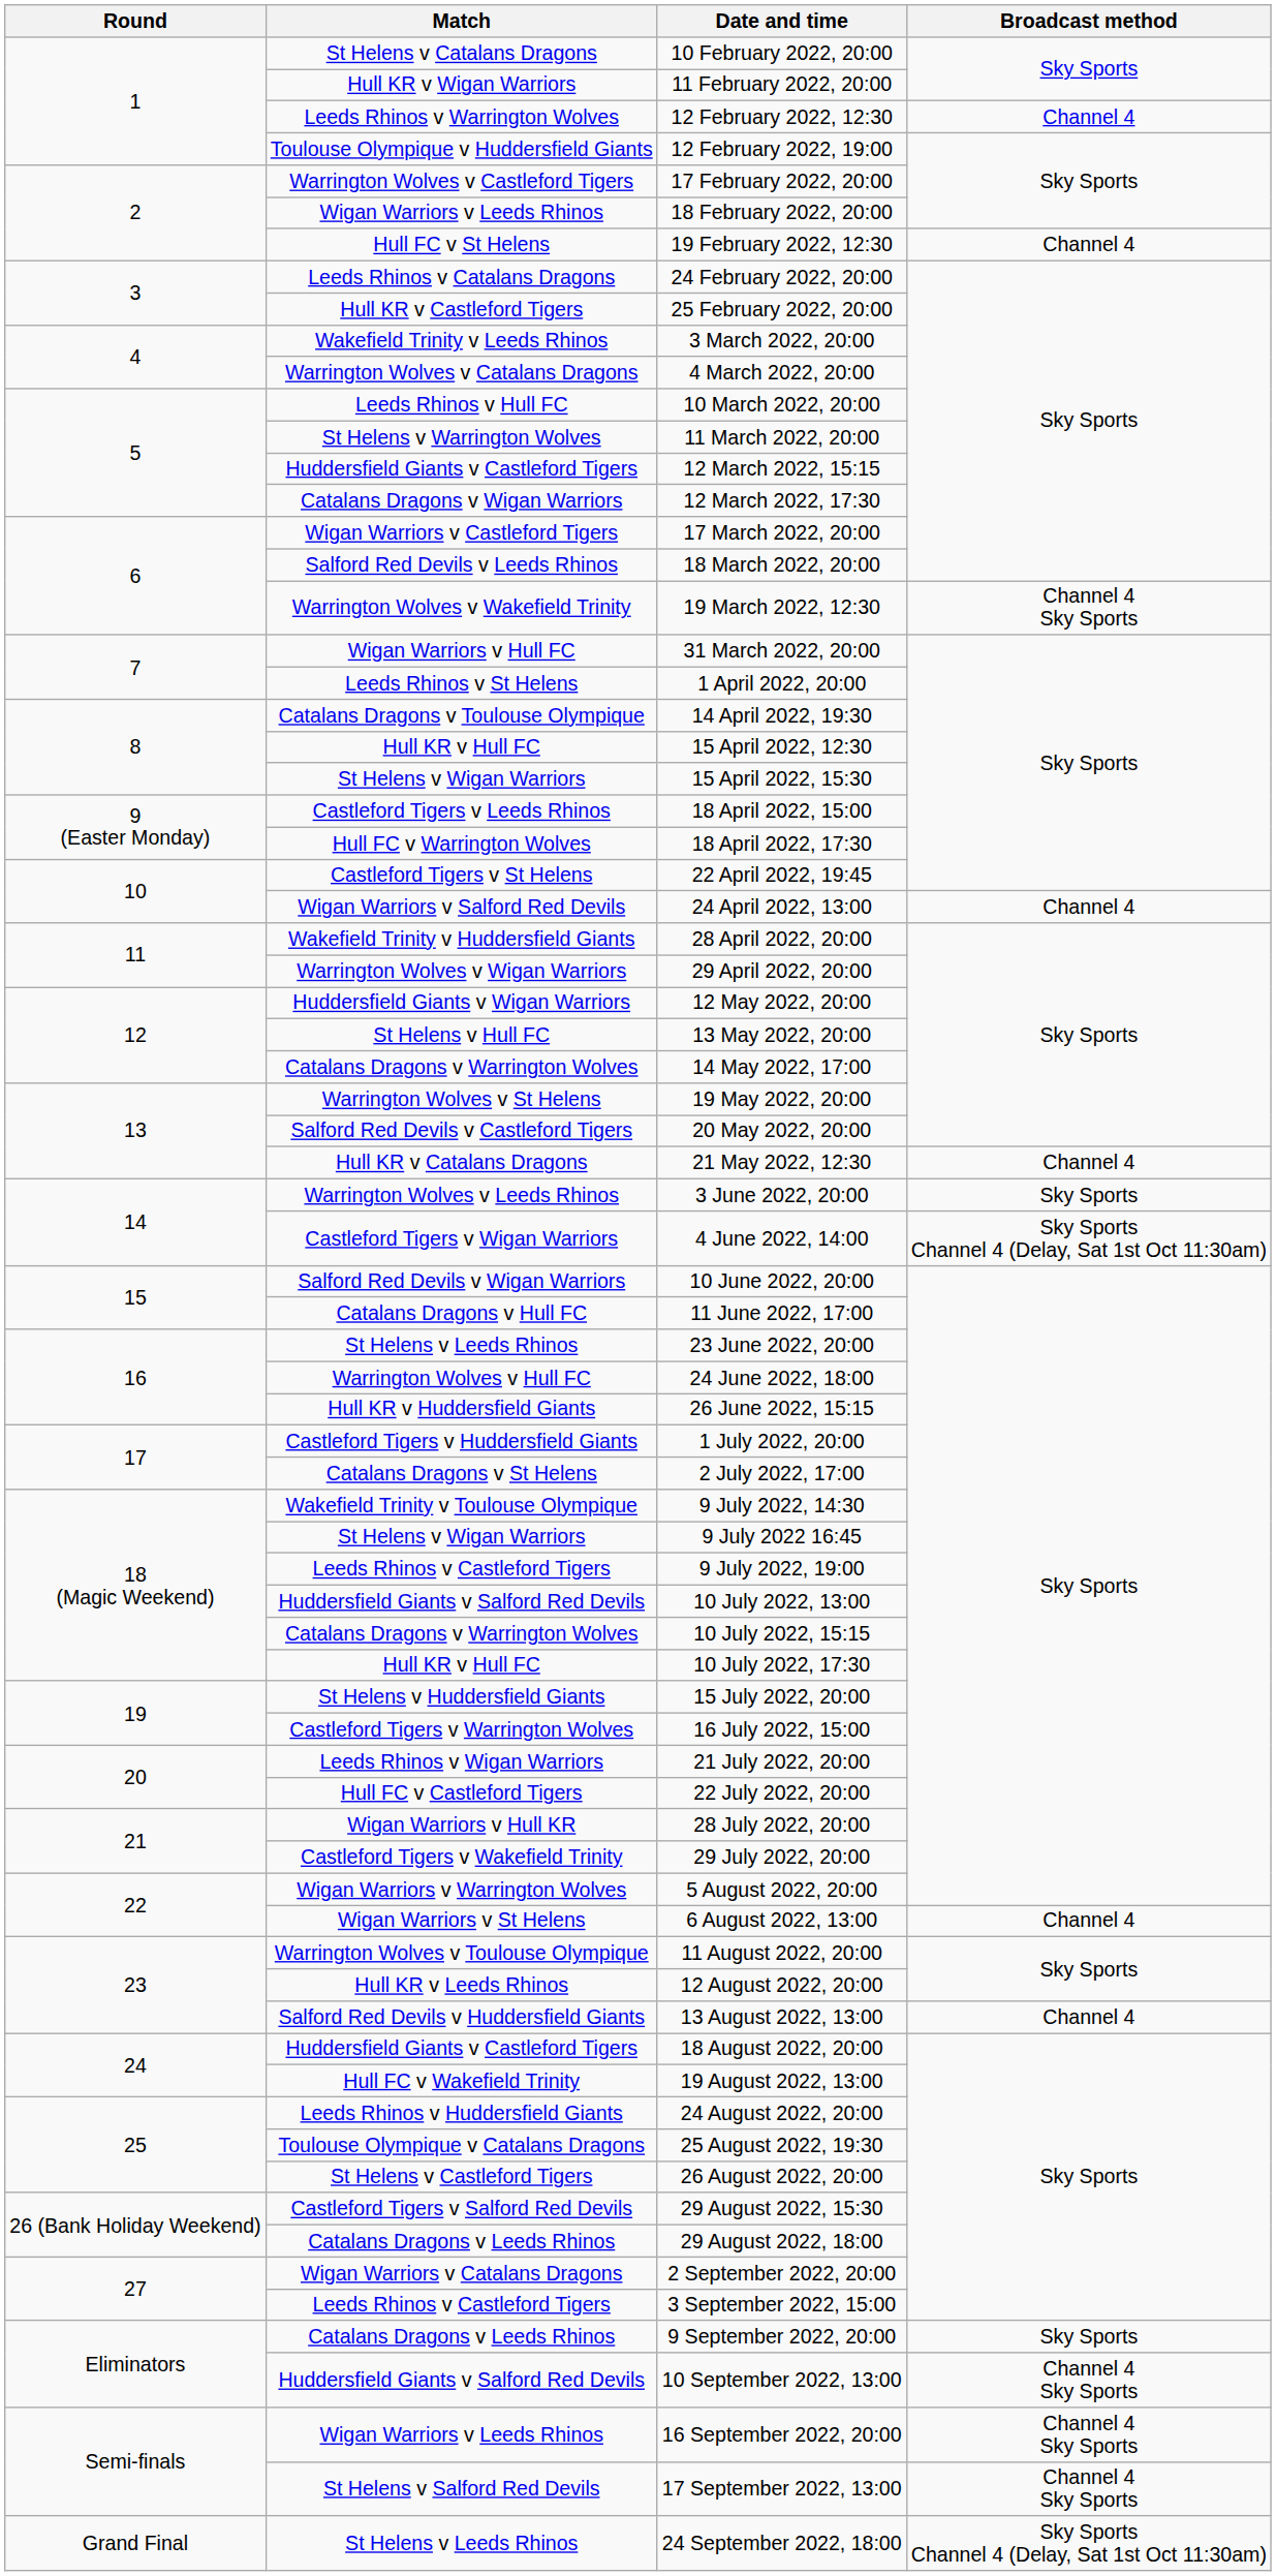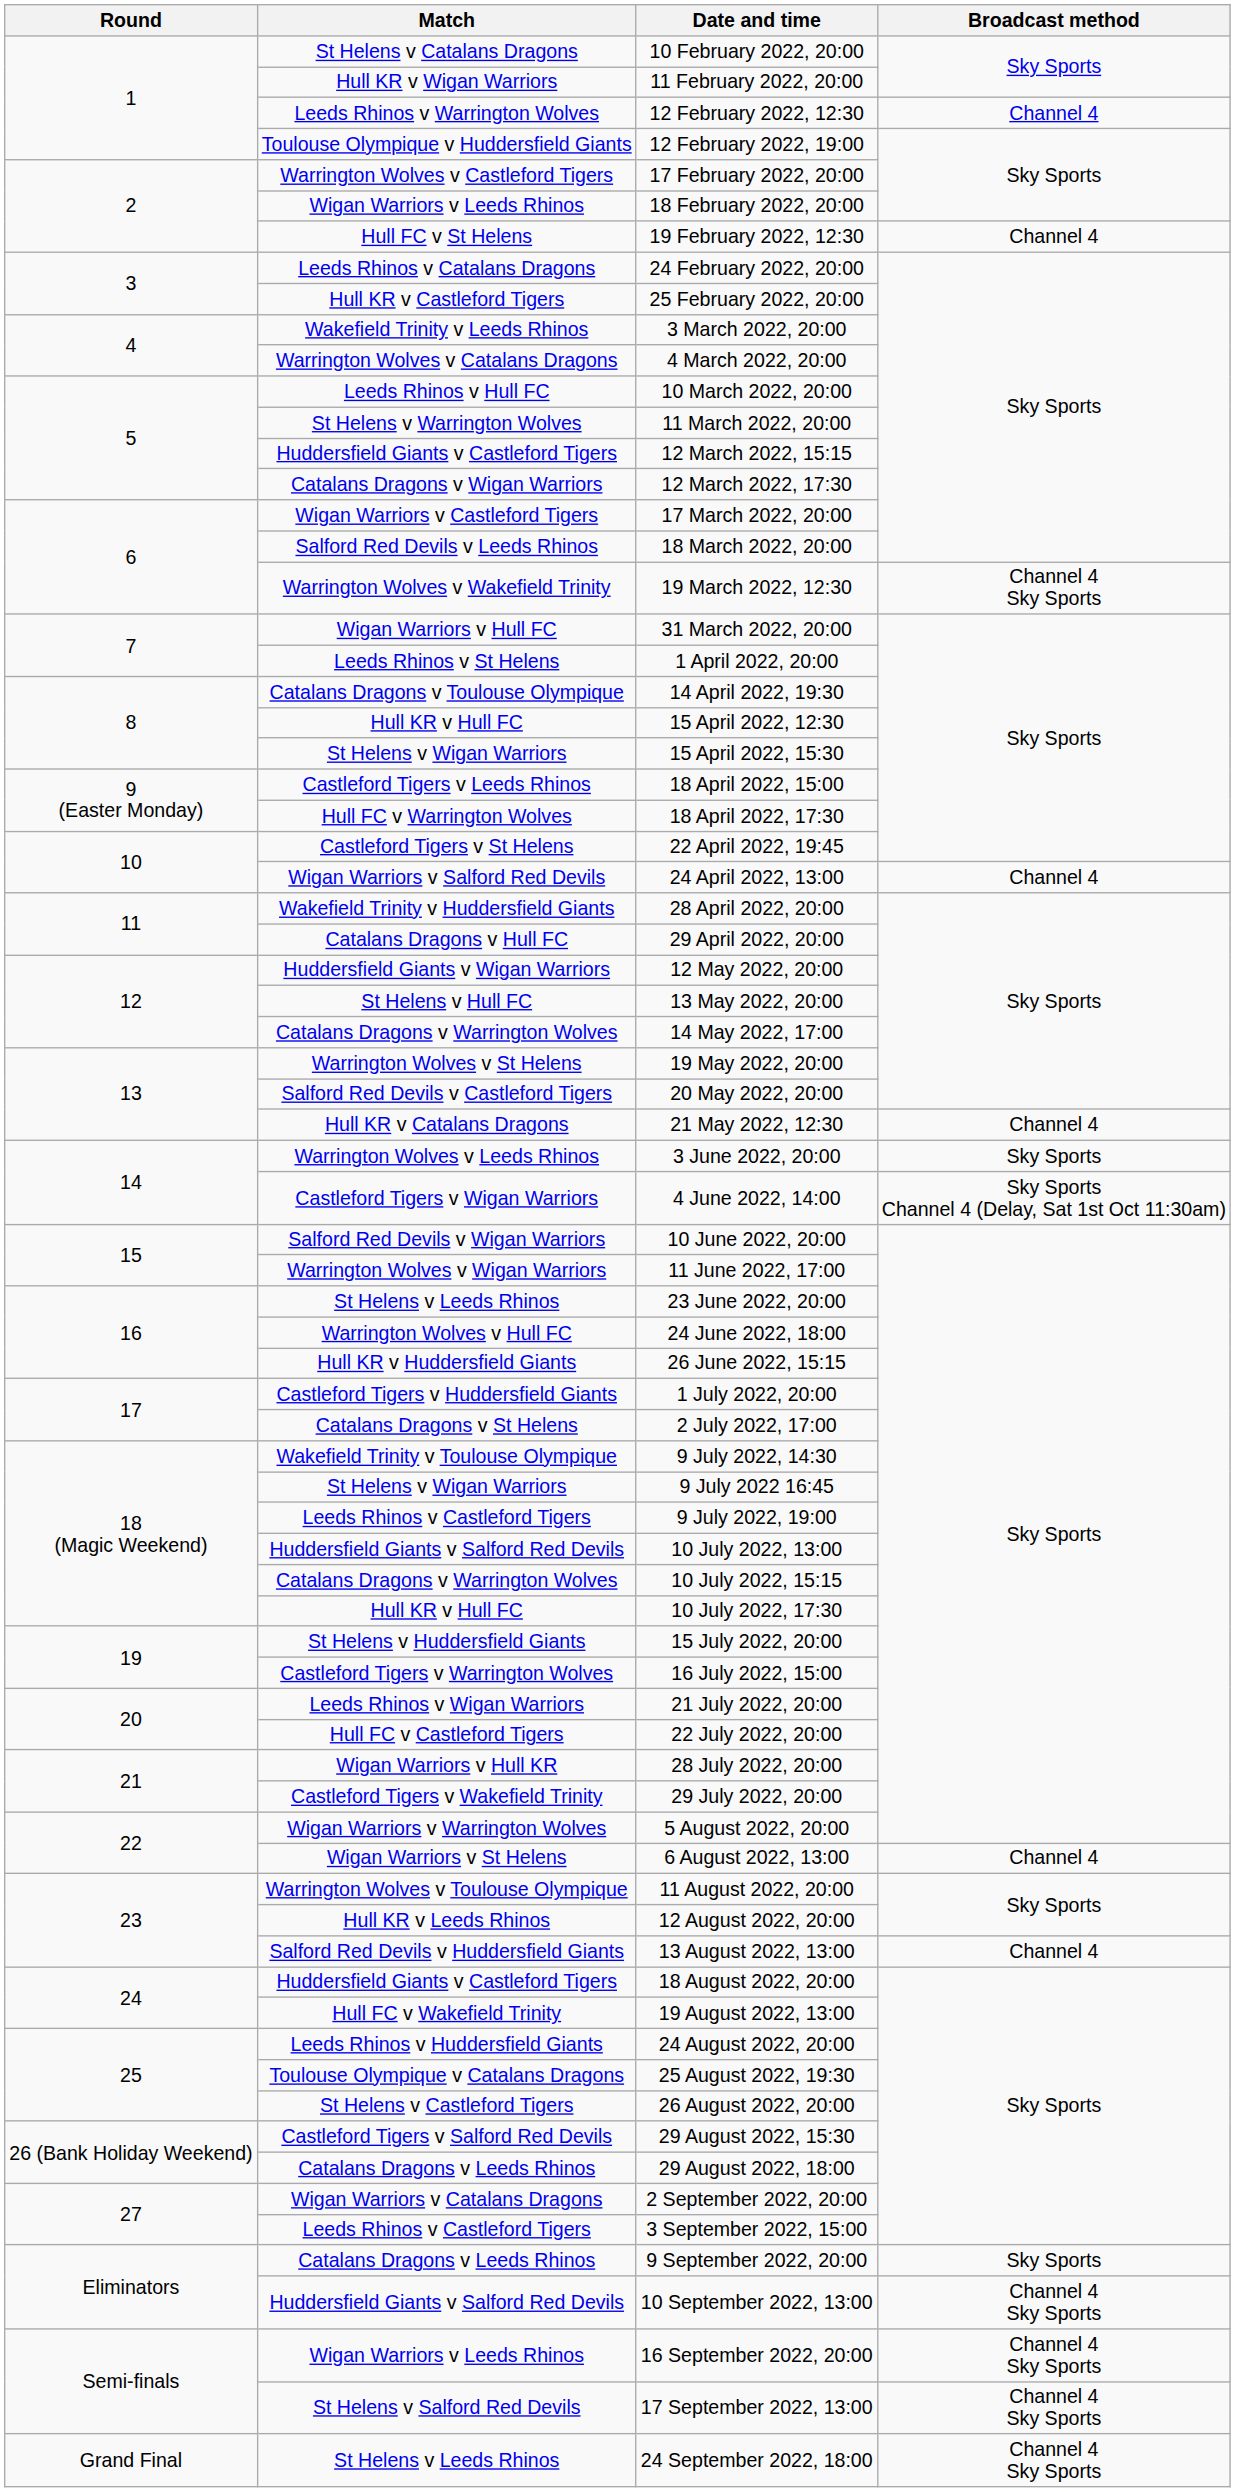29 April 2022, 20:00 | Match: Warrington Wolves v Wigan Warriors -> Catalans Dragons v Hull FC
11 June 2022, 17:00 | Match: Catalans Dragons v Hull FC -> Warrington Wolves v Wigan Warriors
24 September 2022, 18:00 | Broadcast method: Sky Sports Channel 4 (Delay, Sat 1st Oct 11:30am) -> Channel 4 Sky Sports
